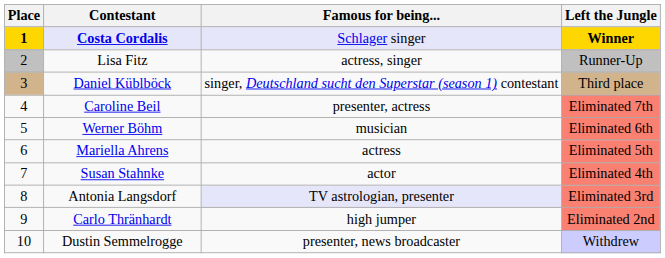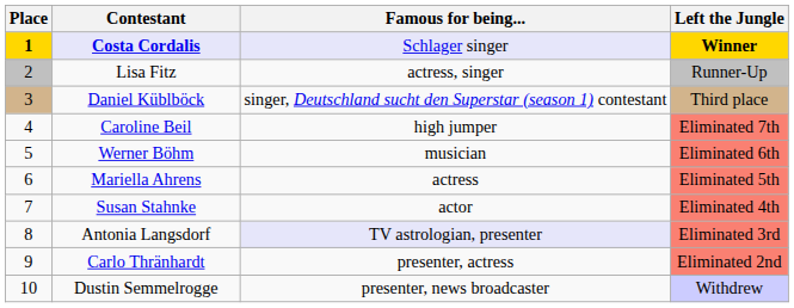Caroline Beil | Famous for being...: presenter, actress -> high jumper
Carlo Thränhardt | Famous for being...: high jumper -> presenter, actress
